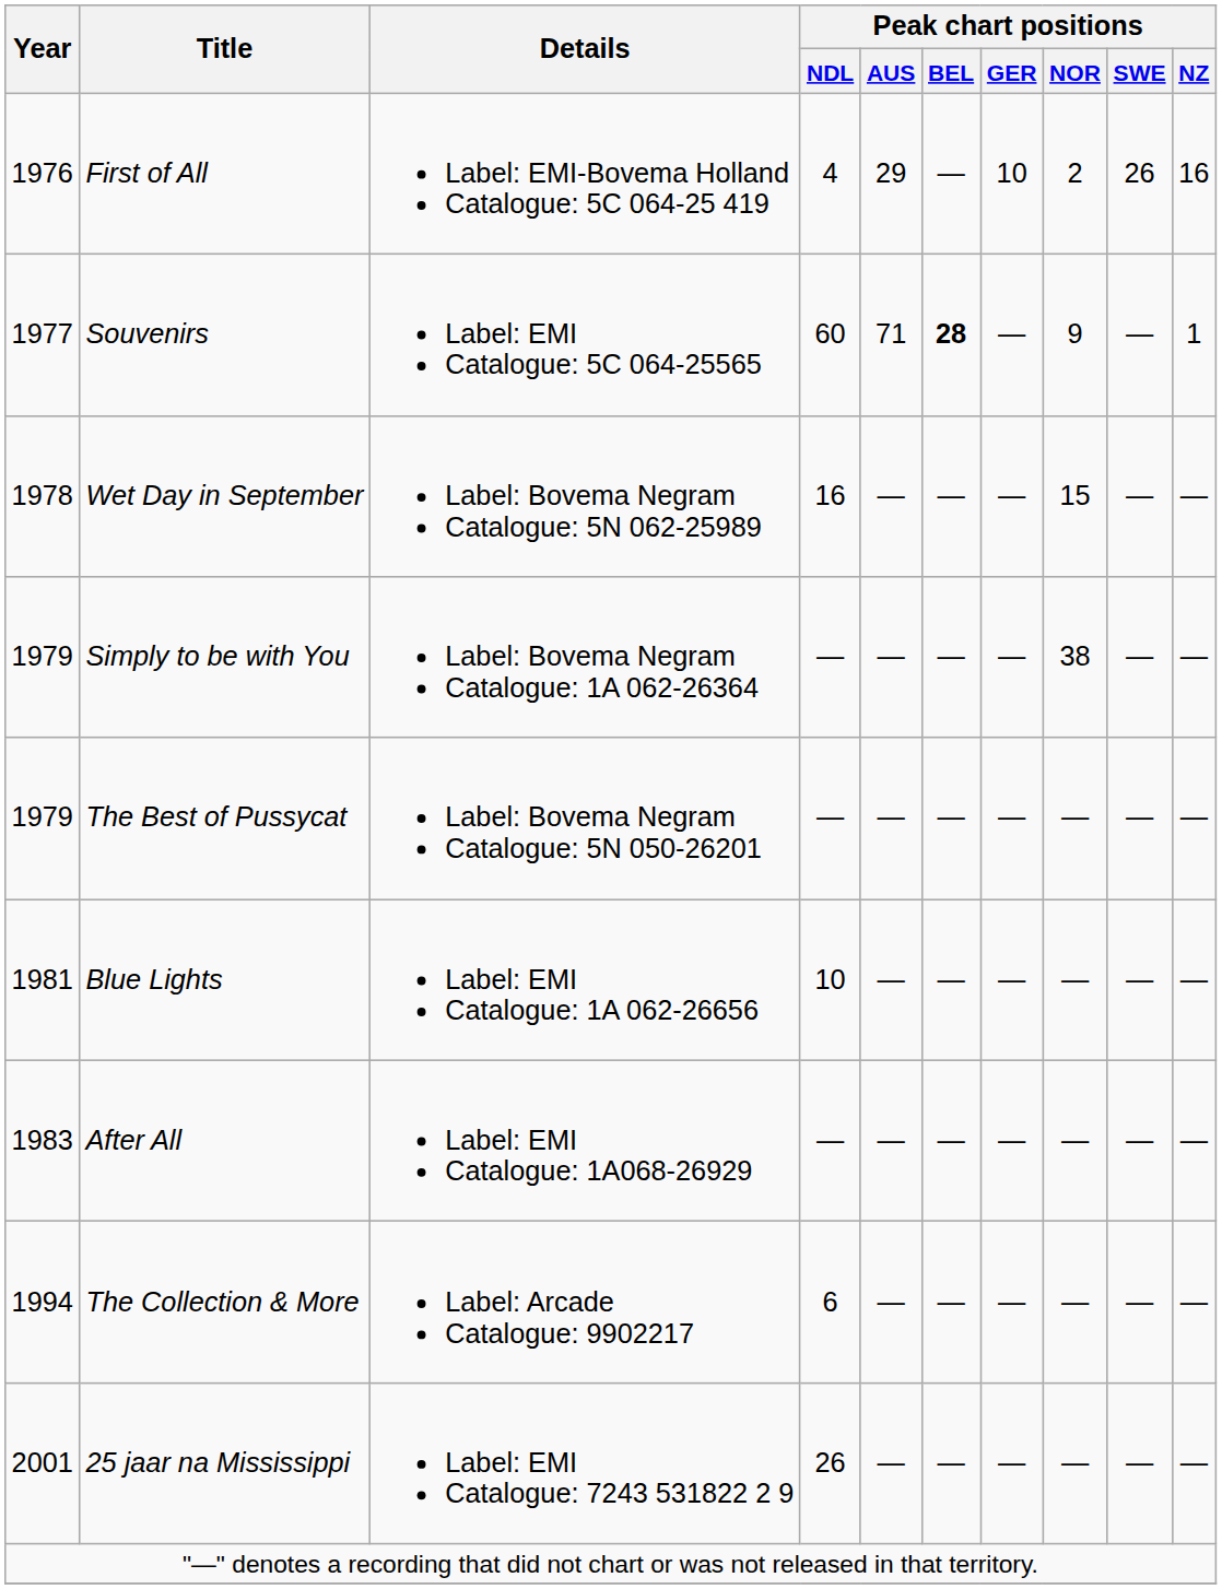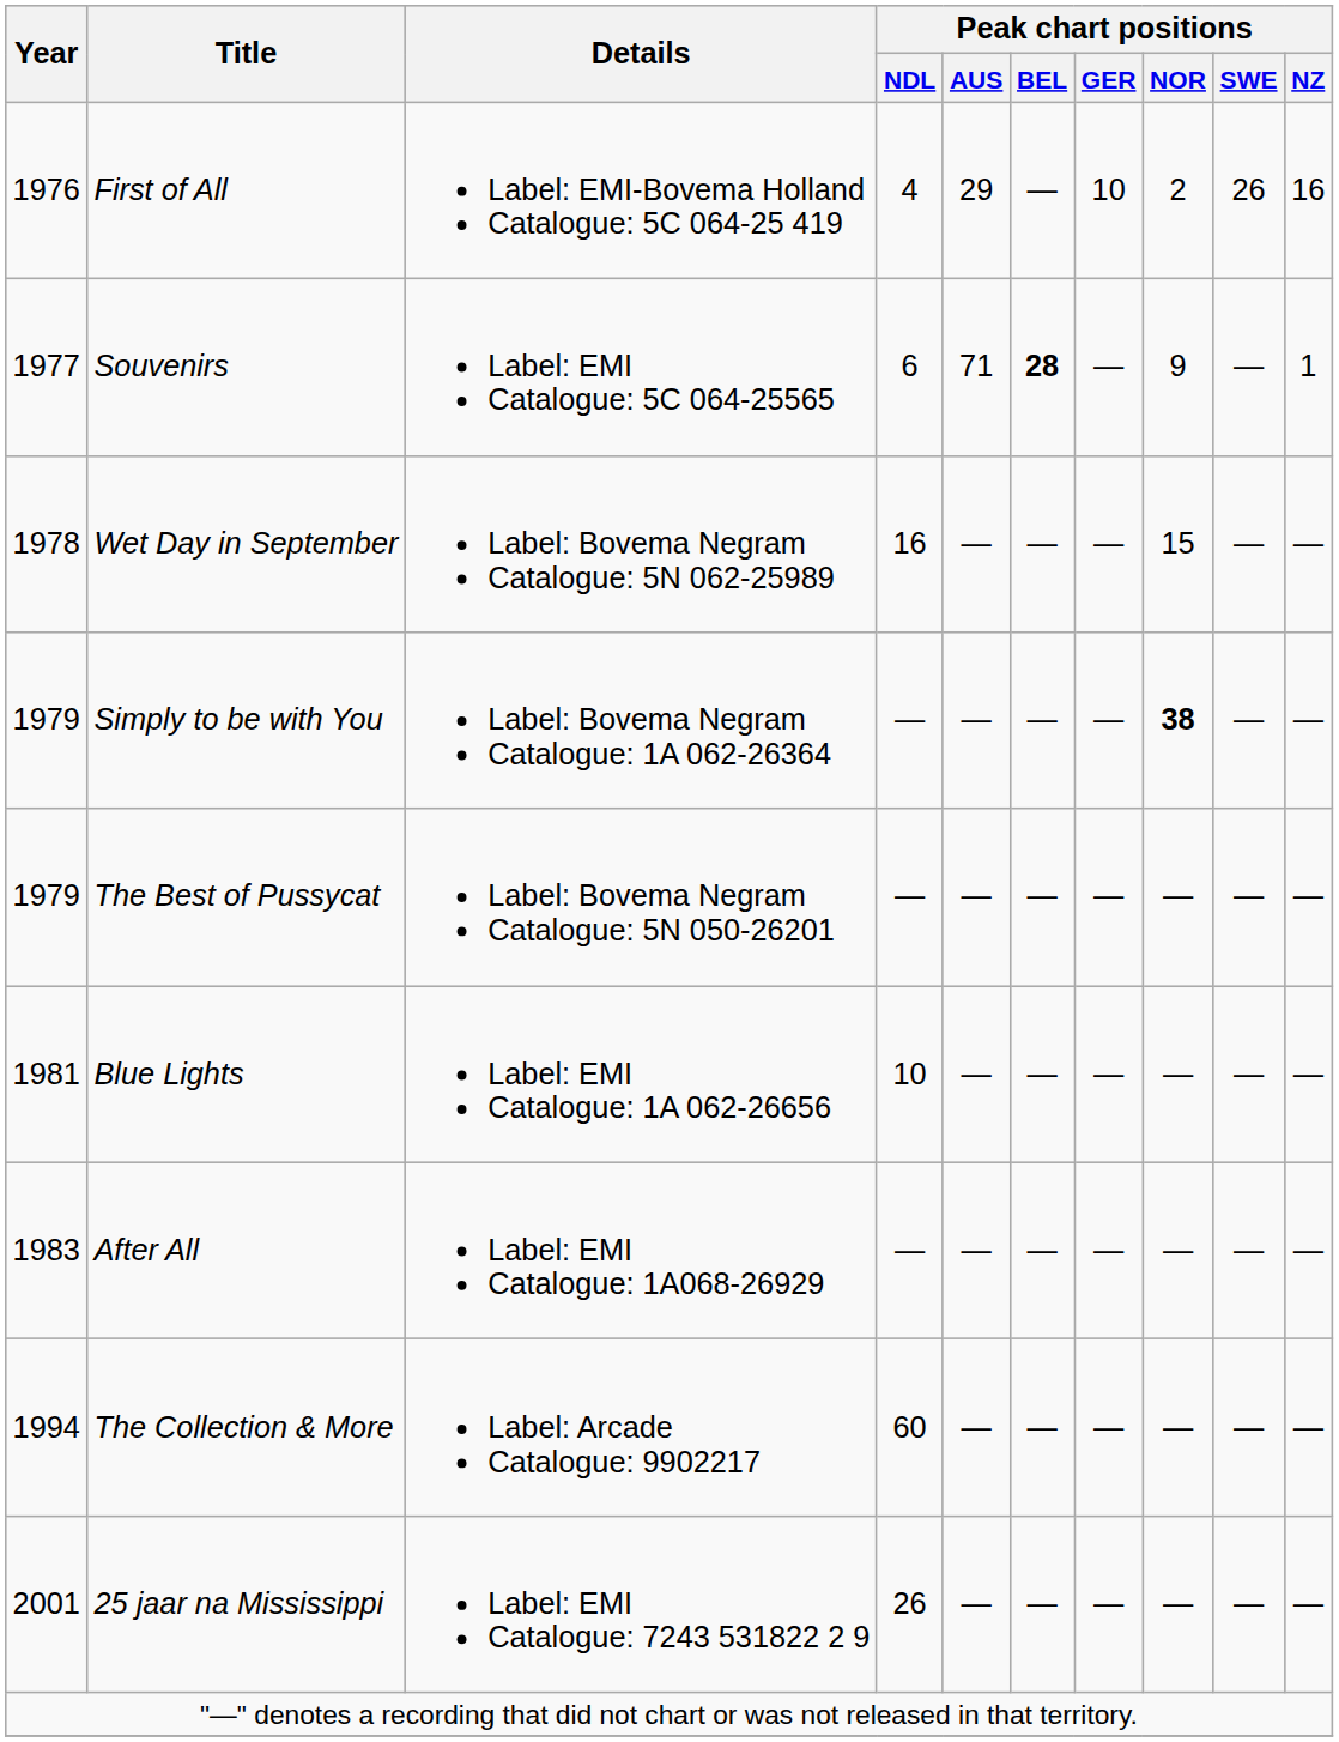Souvenirs | Peak chart positions / NDL: 60 -> 6
Simply to be with You | Peak chart positions / NOR: normal -> bold
The Collection & More | Peak chart positions / NDL: 6 -> 60
